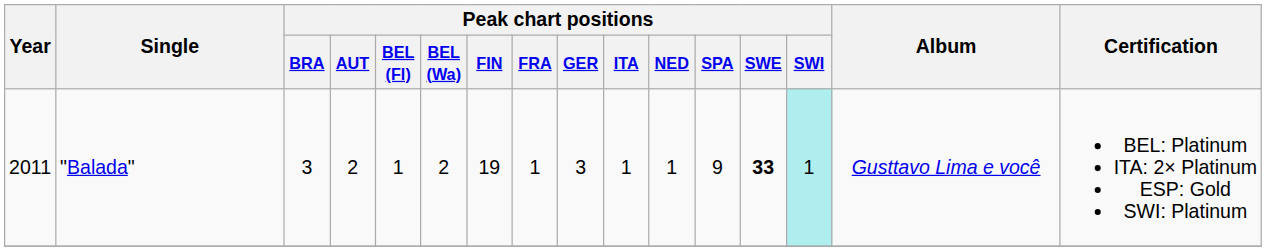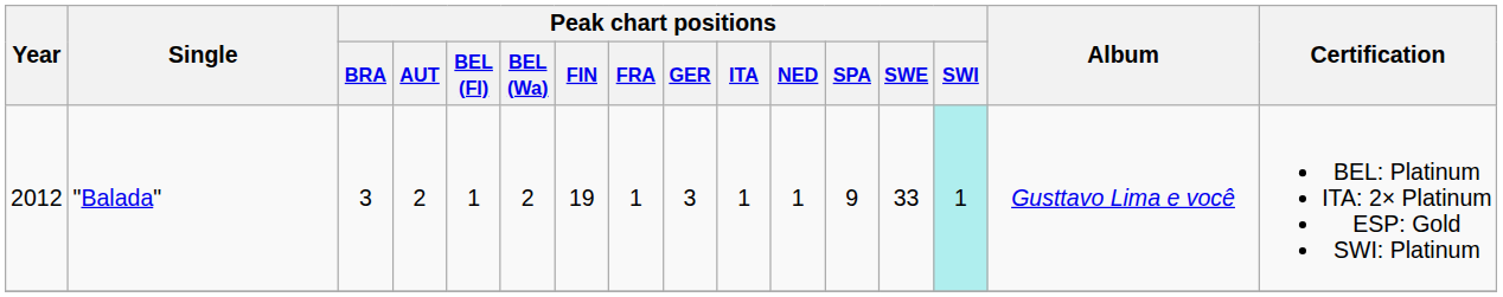"Balada" | Year: 2011 -> 2012
"Balada" | Peak chart positions / SWE: bold -> normal
